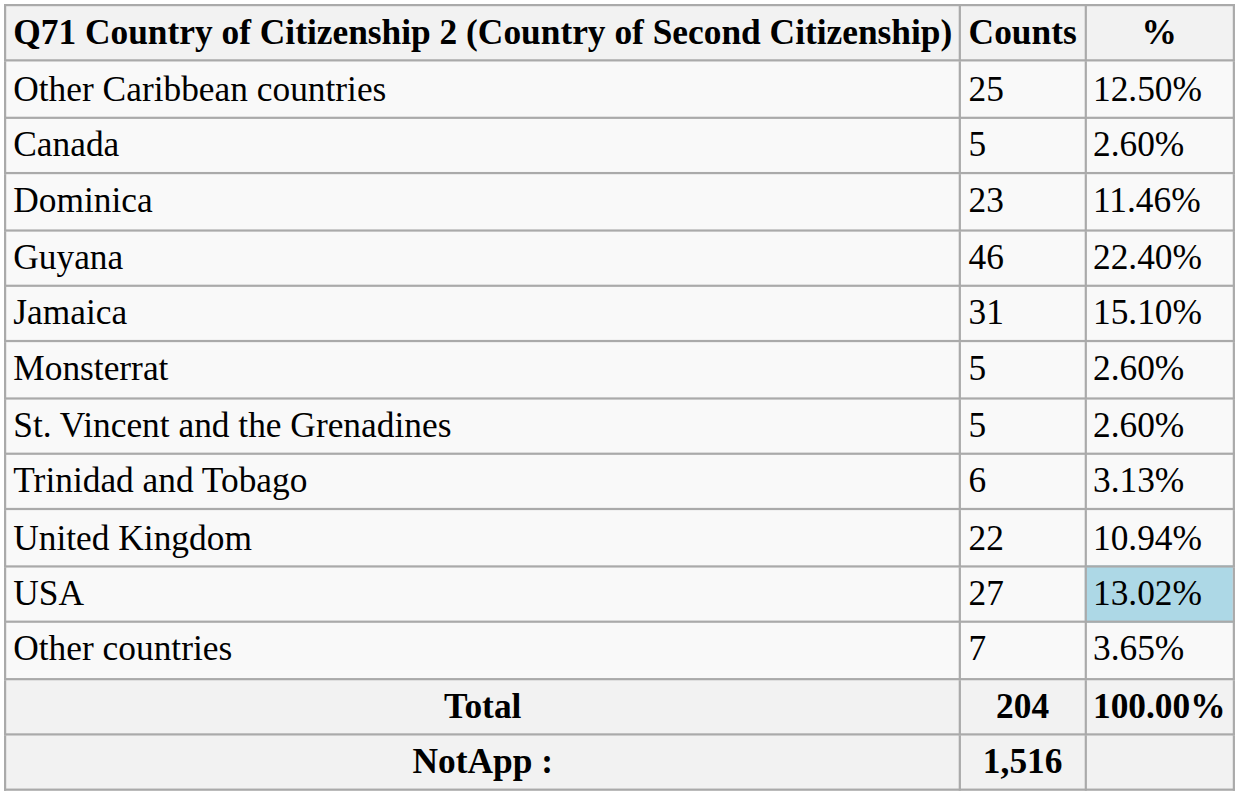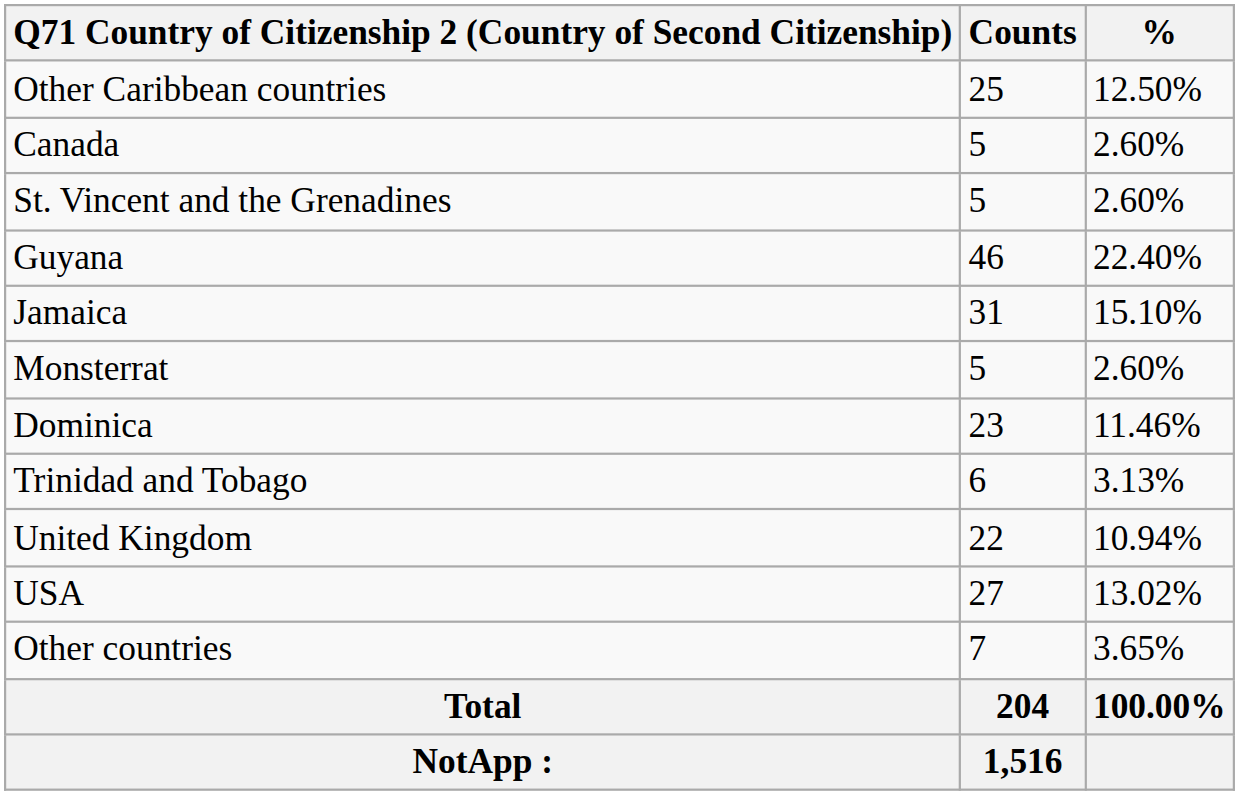rows swapped: Dominica <-> St. Vincent and the Grenadines
USA | %: lightblue background -> no background
